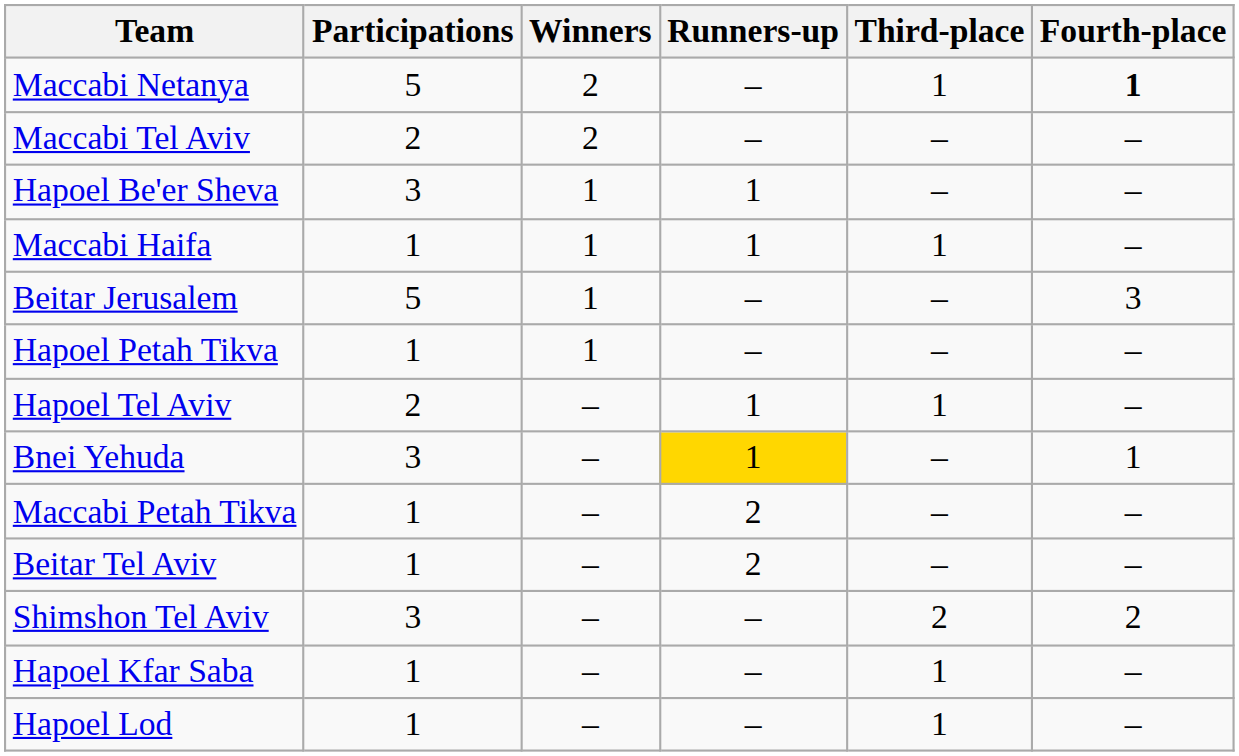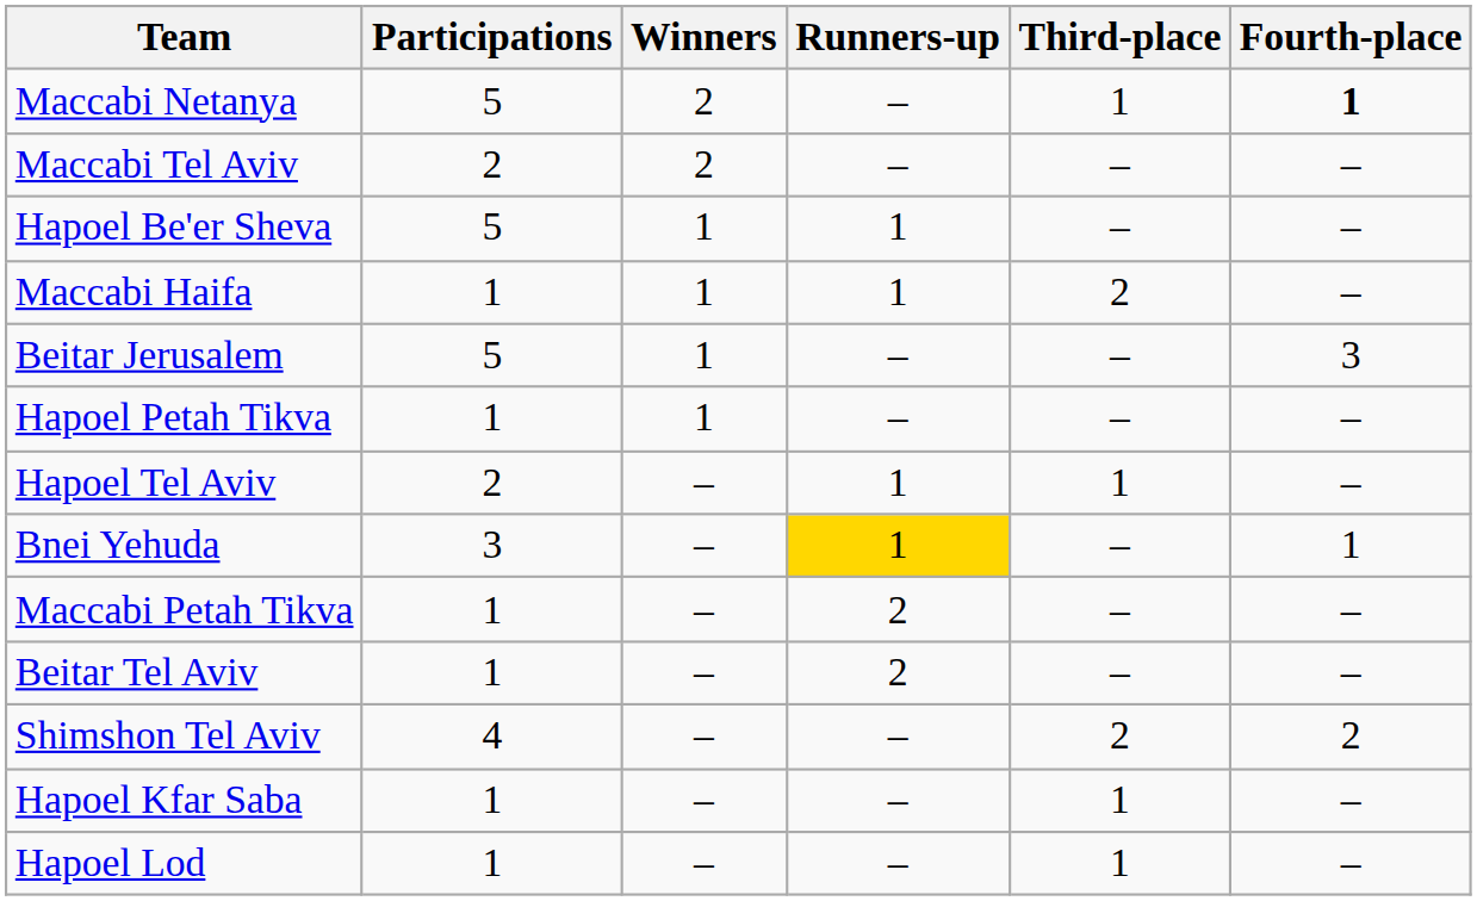Hapoel Be'er Sheva | Participations: 3 -> 5
Maccabi Haifa | Third-place: 1 -> 2
Shimshon Tel Aviv | Participations: 3 -> 4
